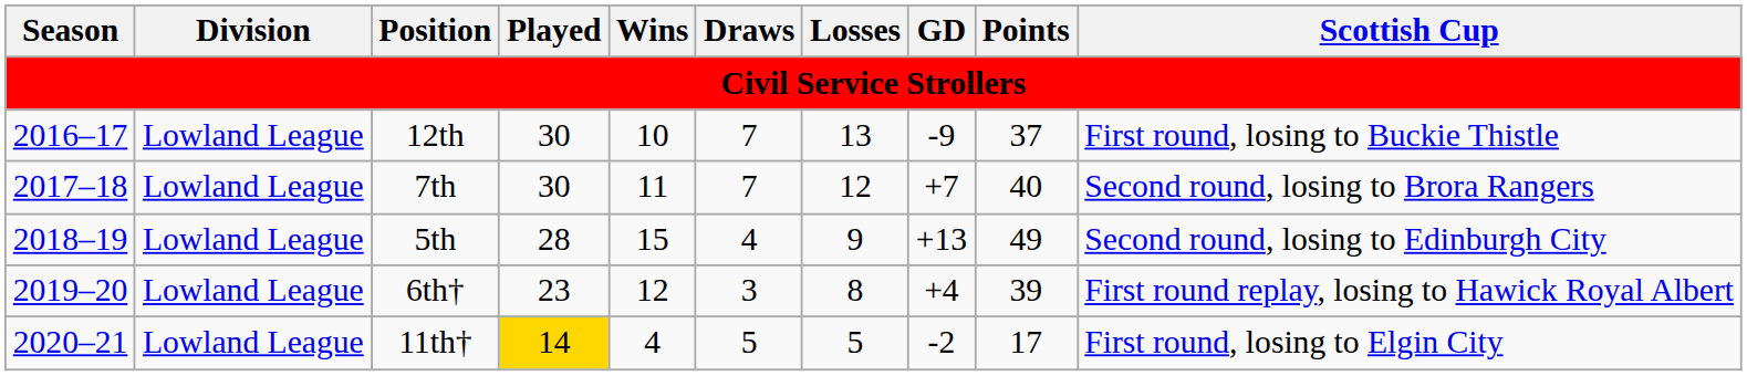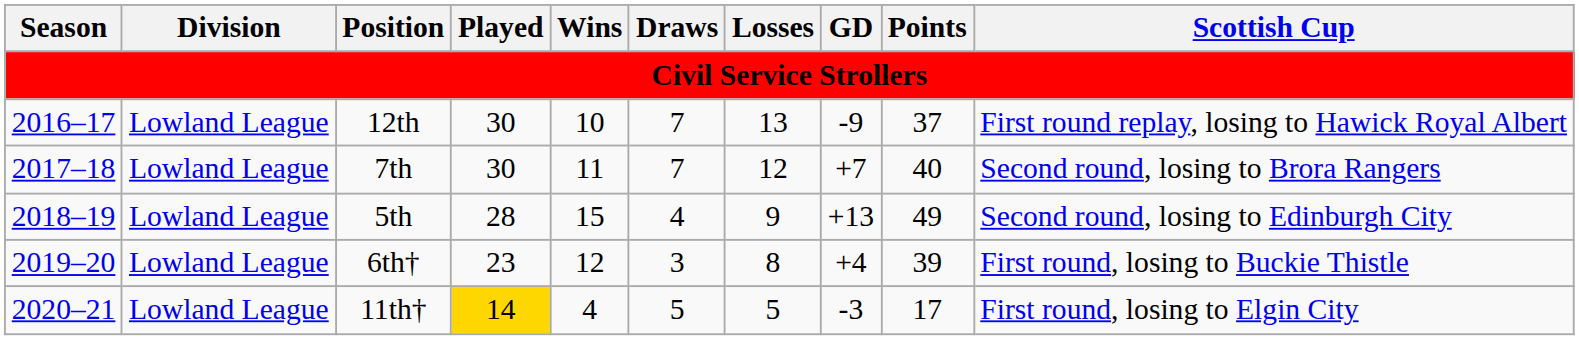12th | Scottish Cup: First round, losing to Buckie Thistle -> First round replay, losing to Hawick Royal Albert
6th† | Scottish Cup: First round replay, losing to Hawick Royal Albert -> First round, losing to Buckie Thistle
11th† | GD: -2 -> -3
